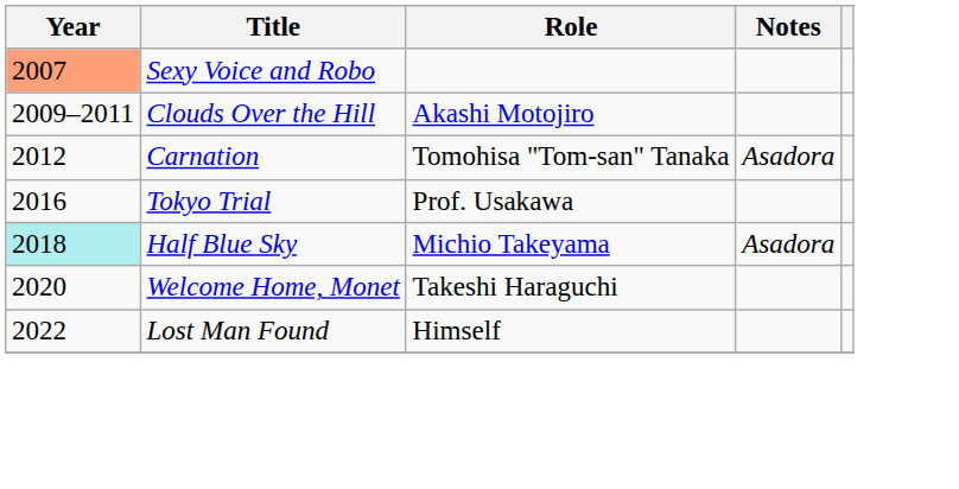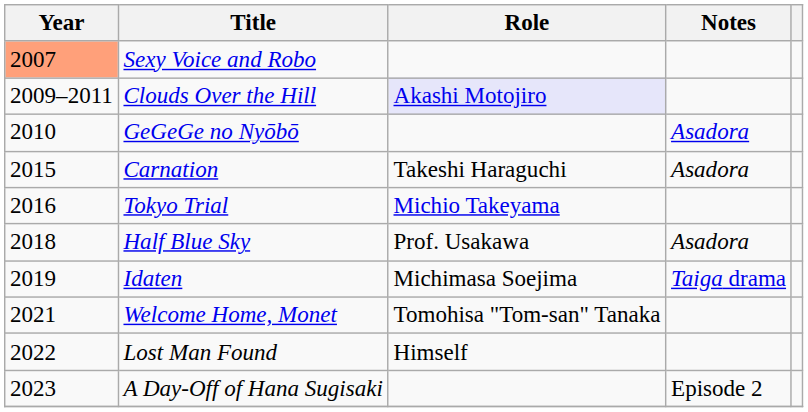Clouds Over the Hill | Role: no background -> lavender background
+ row: 2010 | GeGeGe no Nyōbō | Asadora
Carnation | Year: 2012 -> 2015
Carnation | Role: Tomohisa "Tom-san" Tanaka -> Takeshi Haraguchi
Tokyo Trial | Role: Prof. Usakawa -> Michio Takeyama
Half Blue Sky | Year: paleturquoise background -> no background
Half Blue Sky | Role: Michio Takeyama -> Prof. Usakawa
+ row: 2019 | Idaten | Michimasa Soejima | Taiga drama
Welcome Home, Monet | Year: 2020 -> 2021
Welcome Home, Monet | Role: Takeshi Haraguchi -> Tomohisa "Tom-san" Tanaka
+ row: 2023 | A Day-Off of Hana Sugisaki | Episode 2
